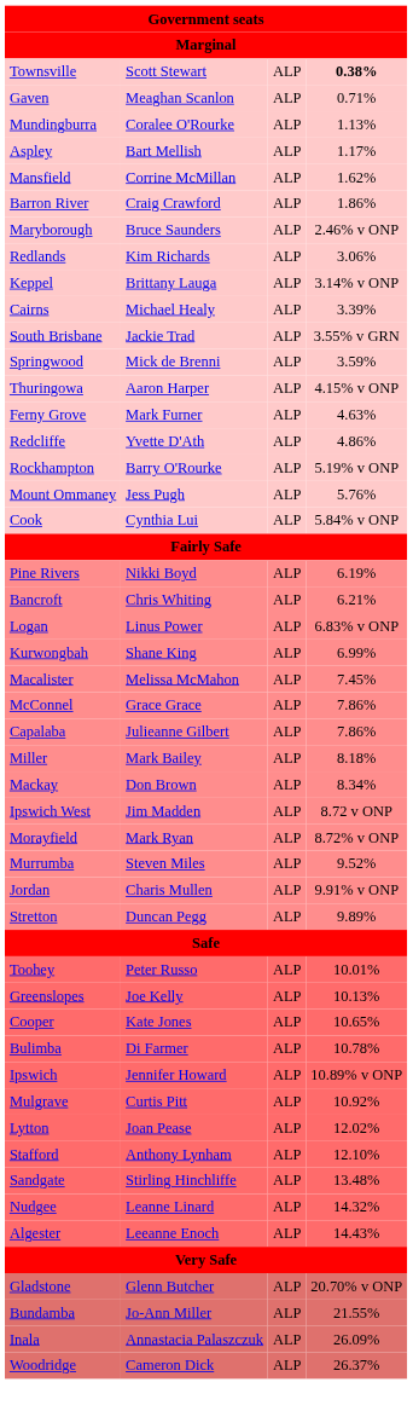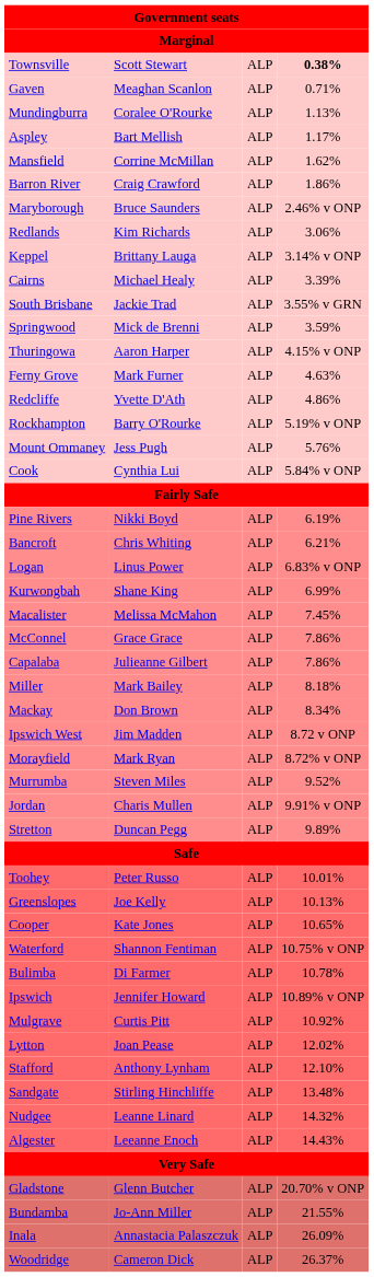+ row: Waterford | Shannon Fentiman | ALP | 10.75% v ONP
